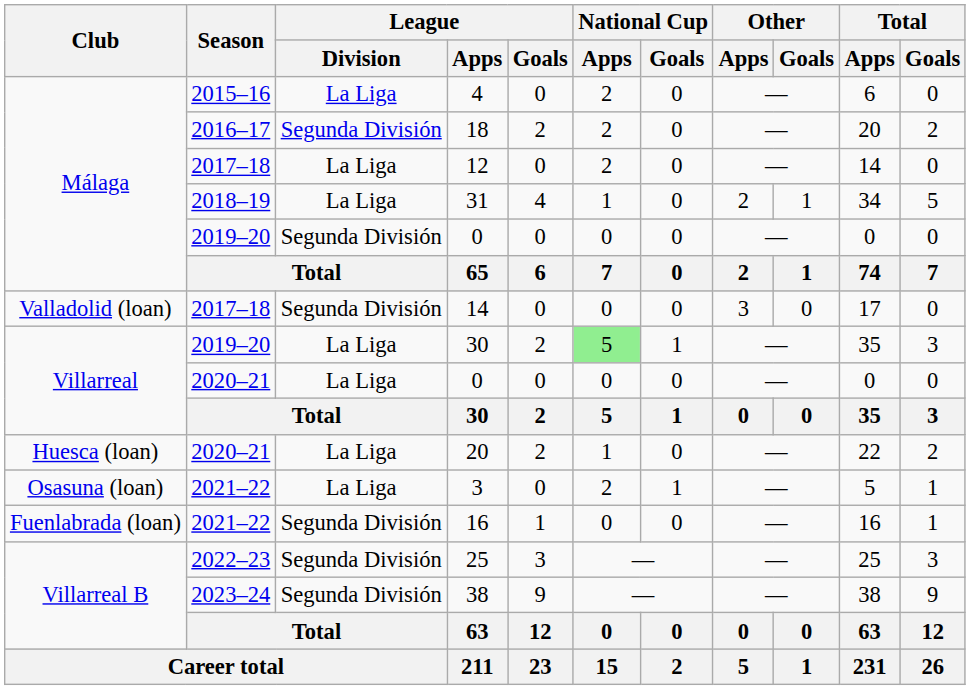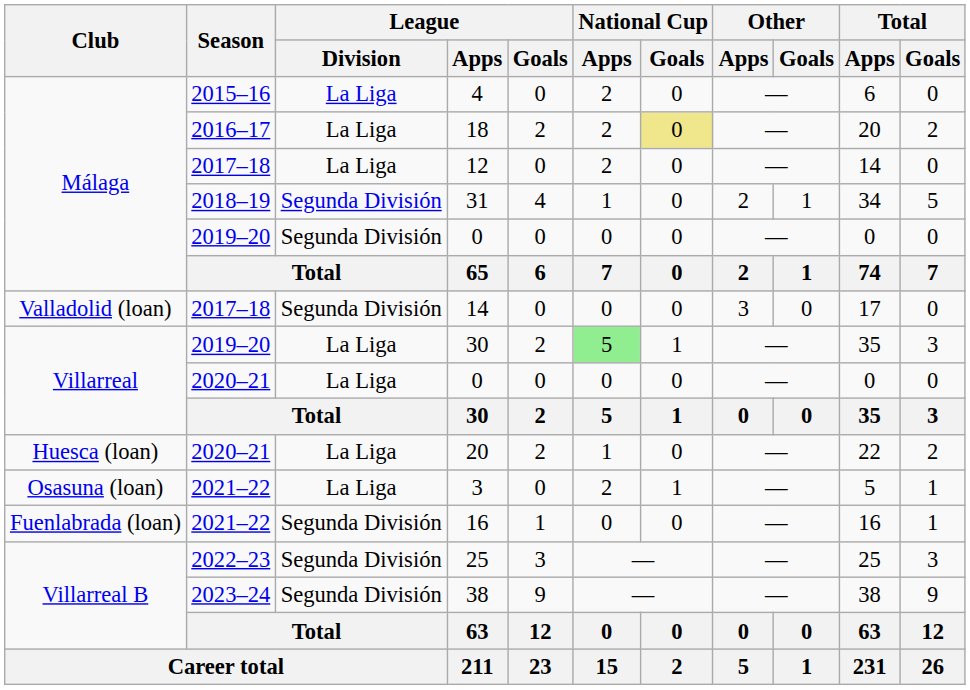18 | League / Division: Segunda División -> La Liga
18 | National Cup / Goals: no background -> khaki background
31 | League / Division: La Liga -> Segunda División
